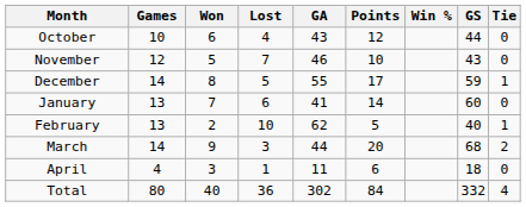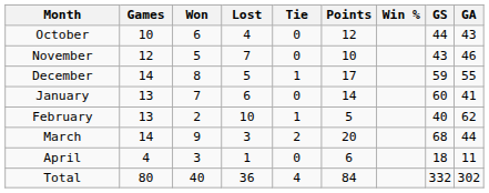columns swapped: Tie <-> GA
